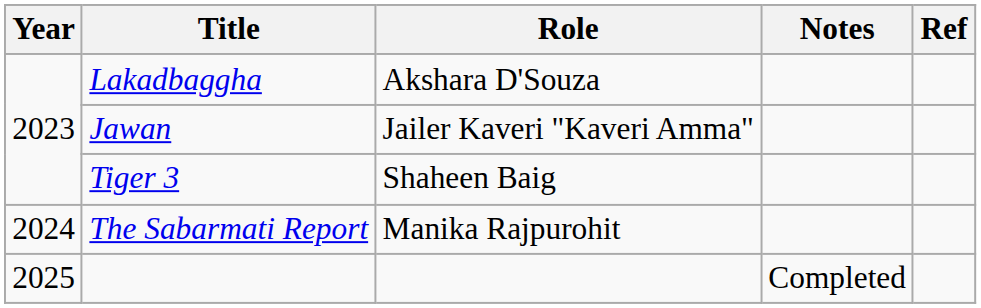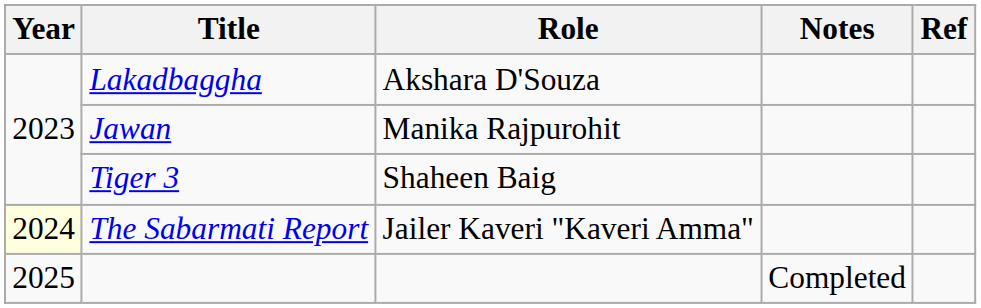Jawan | Role: Jailer Kaveri "Kaveri Amma" -> Manika Rajpurohit
The Sabarmati Report | Year: no background -> lightyellow background
The Sabarmati Report | Role: Manika Rajpurohit -> Jailer Kaveri "Kaveri Amma"
